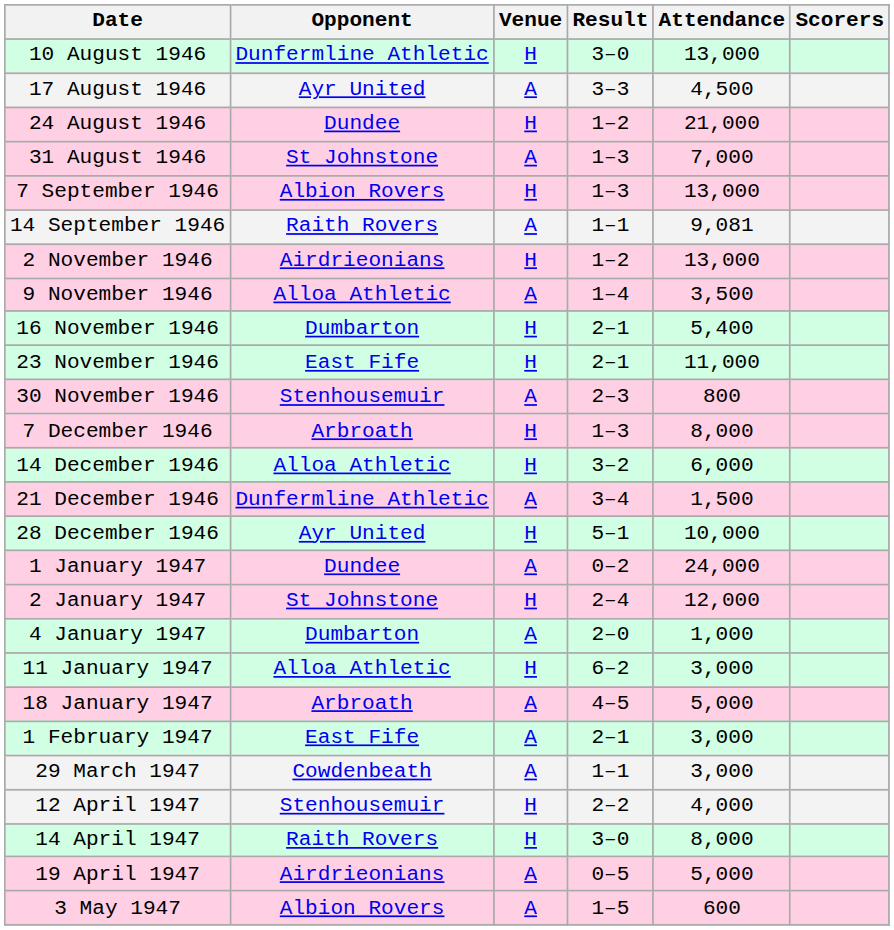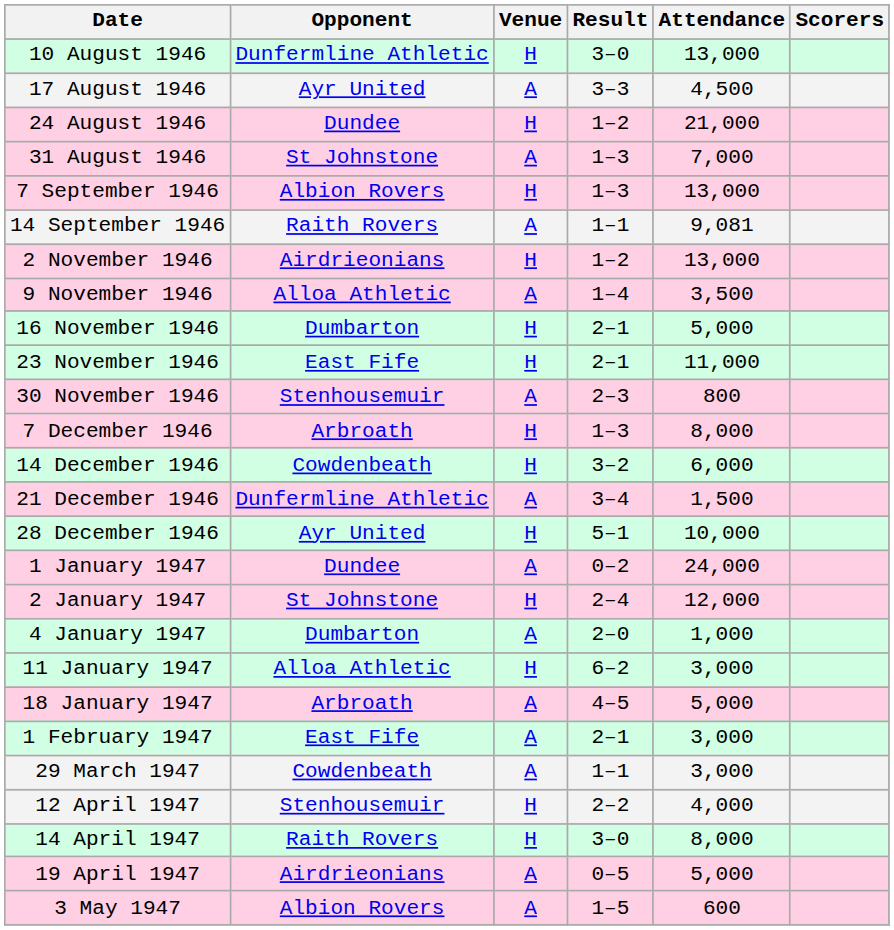16 November 1946 | Attendance: 5,400 -> 5,000
14 December 1946 | Opponent: Alloa Athletic -> Cowdenbeath
